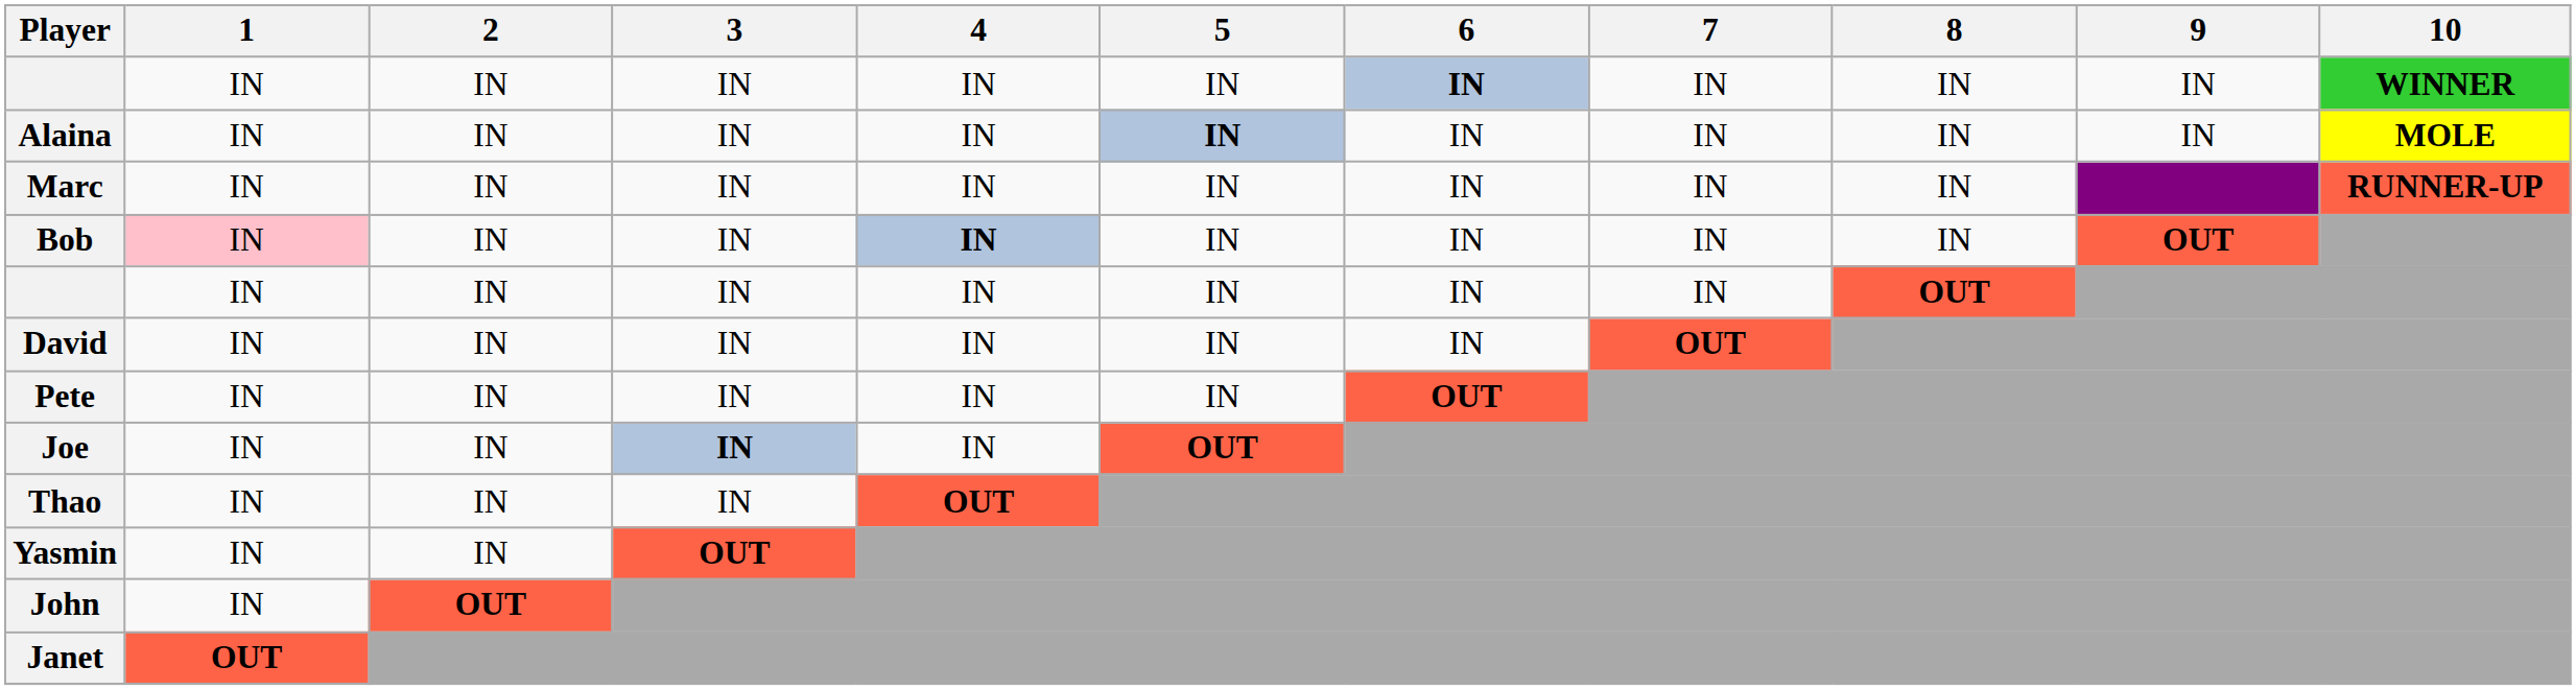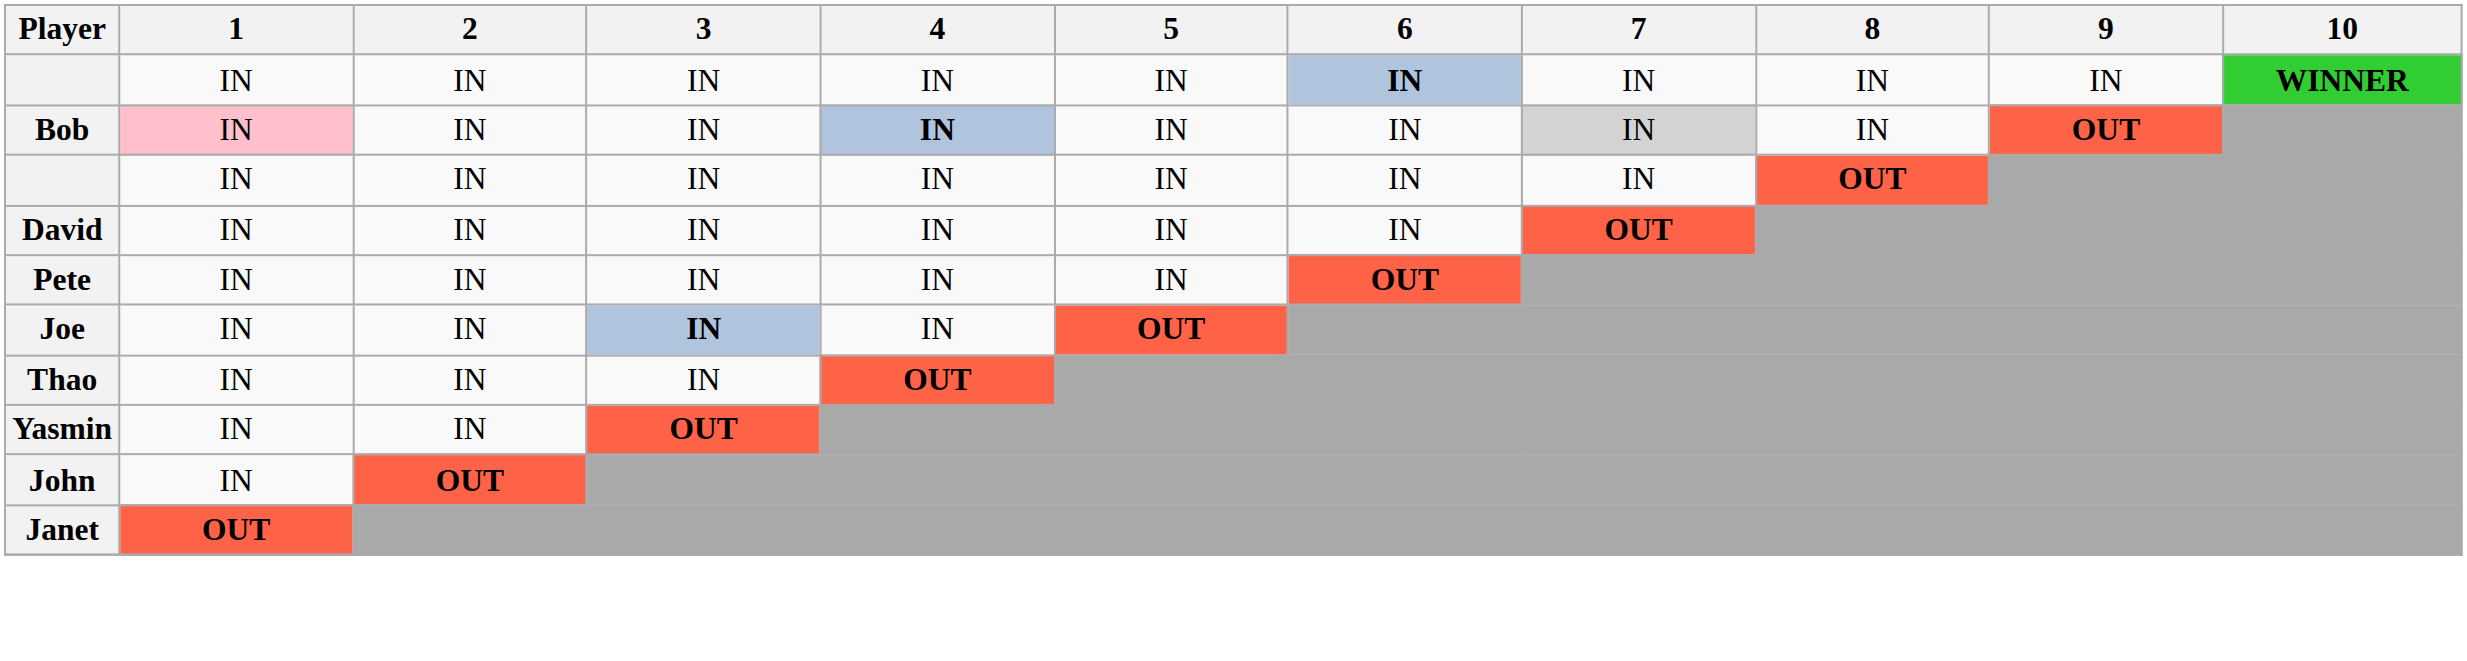- row: Alaina | IN | IN | IN | IN | IN | IN | IN | IN | IN | MOLE
- row: Marc | IN | IN | IN | IN | IN | IN | IN | IN | RUNNER-UP
Bob | 7: no background -> lightgrey background
